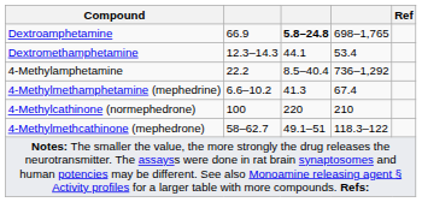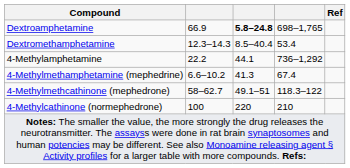Dextromethamphetamine | column 3: 44.1 -> 8.5–40.4
4-Methylamphetamine | column 3: 8.5–40.4 -> 44.1
rows swapped: 4-Methylcathinone (normephedrone) <-> 4-Methylmethcathinone (mephedrone)
